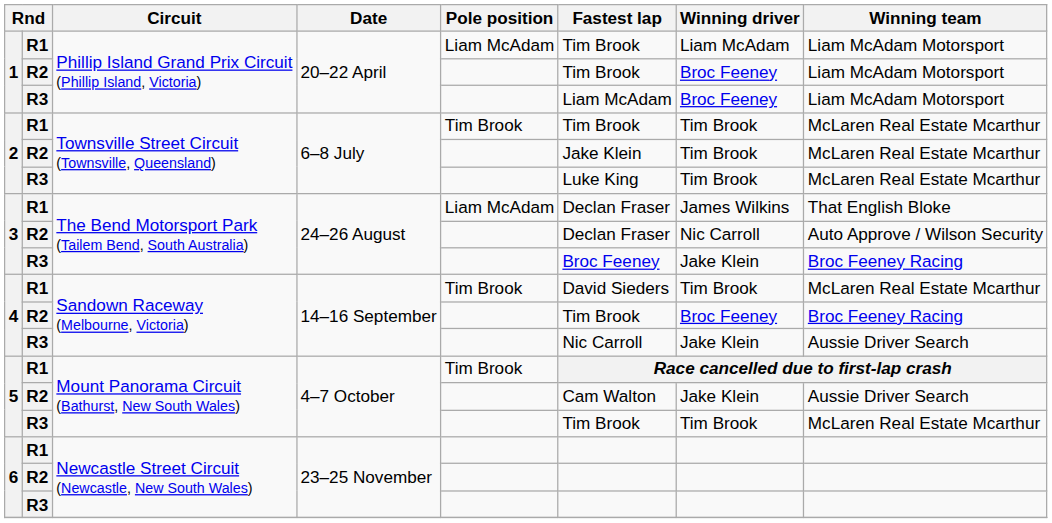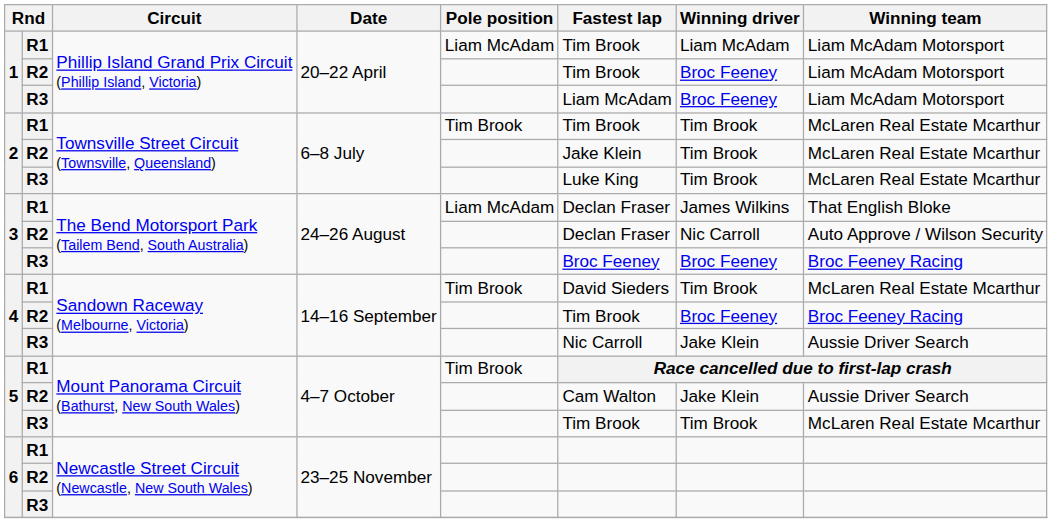3 / R3 | Winning driver: Jake Klein -> Broc Feeney
